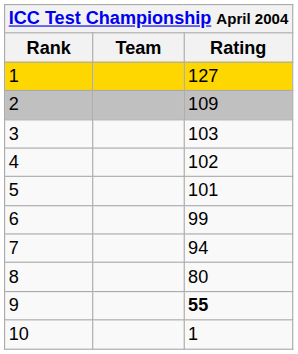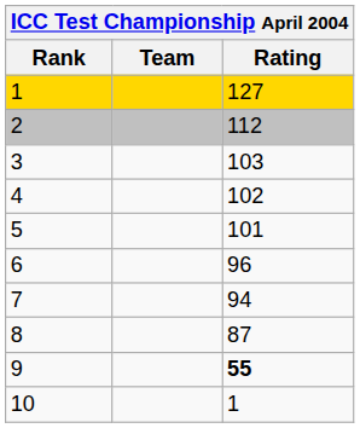2 | Rating: 109 -> 112
6 | Rating: 99 -> 96
8 | Rating: 80 -> 87
